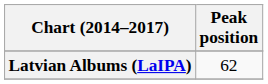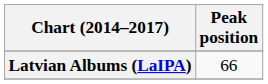Latvian Albums (LaIPA) | Peak position: 62 -> 66
